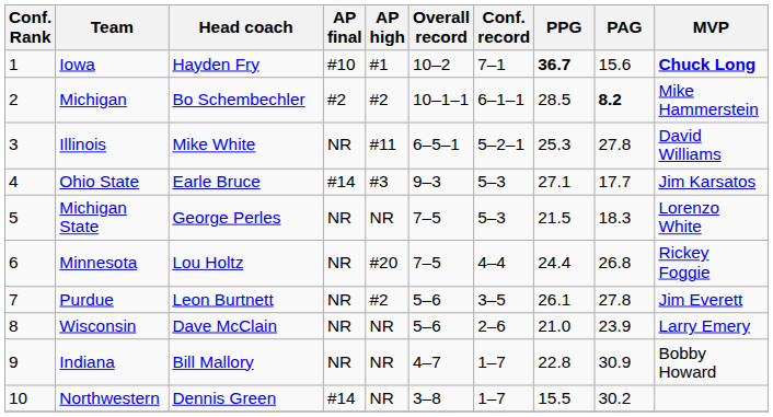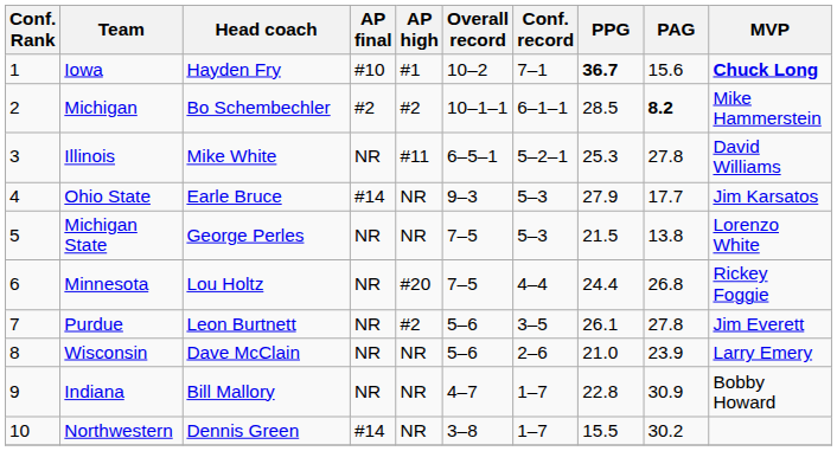Ohio State | AP high: #3 -> NR
Ohio State | PPG: 27.1 -> 27.9
Michigan State | PAG: 18.3 -> 13.8
